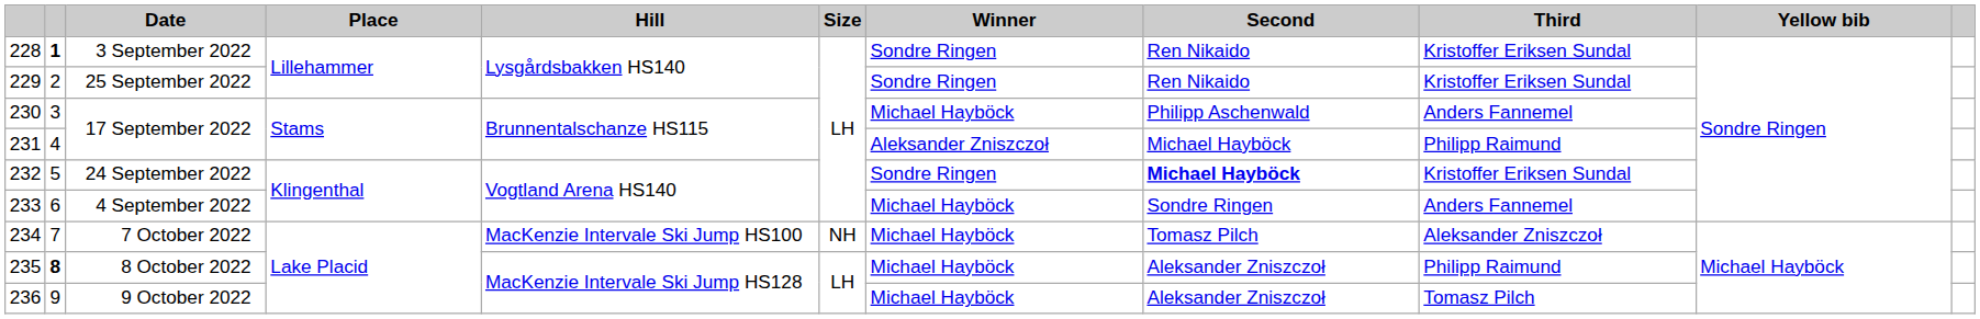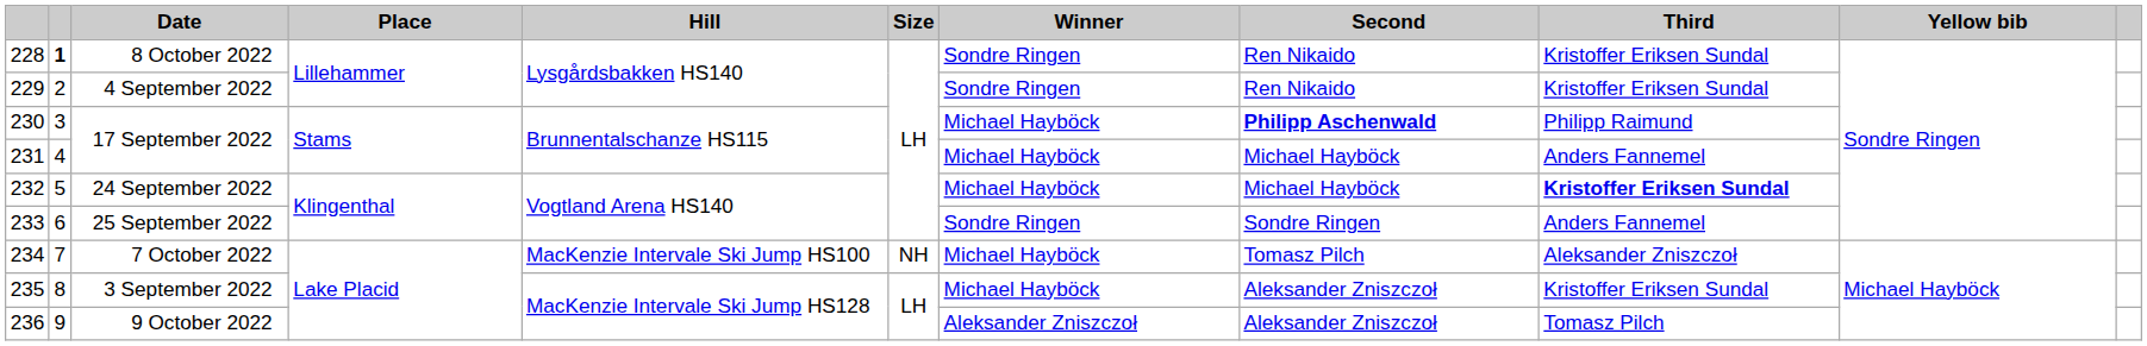228 | Date: 3 September 2022 -> 8 October 2022
229 | Date: 25 September 2022 -> 4 September 2022
230 | Second: normal -> bold
230 | Third: Anders Fannemel -> Philipp Raimund
231 | Winner: Aleksander Zniszczoł -> Michael Hayböck
231 | Third: Philipp Raimund -> Anders Fannemel
232 | Winner: Sondre Ringen -> Michael Hayböck
232 | Second: bold -> normal
232 | Third: normal -> bold
233 | Date: 4 September 2022 -> 25 September 2022
233 | Winner: Michael Hayböck -> Sondre Ringen
235 | column 2: bold -> normal
235 | Date: 8 October 2022 -> 3 September 2022
235 | Third: Philipp Raimund -> Kristoffer Eriksen Sundal
236 | Winner: Michael Hayböck -> Aleksander Zniszczoł
